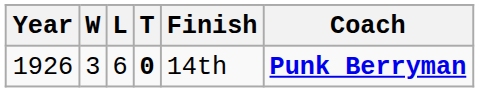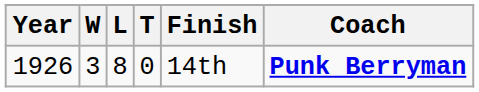1926 | L: 6 -> 8
1926 | T: bold -> normal
